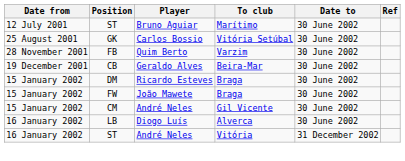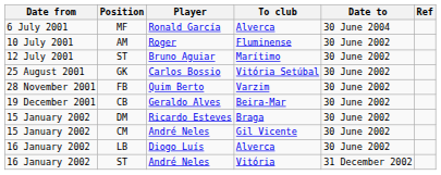+ row: 6 July 2001 | MF | Ronald García | Alverca | 30 June 2004
+ row: 10 July 2001 | AM | Roger | Fluminense | 30 June 2002
- row: 15 January 2002 | FW | João Mawete | Braga | 30 June 2002
